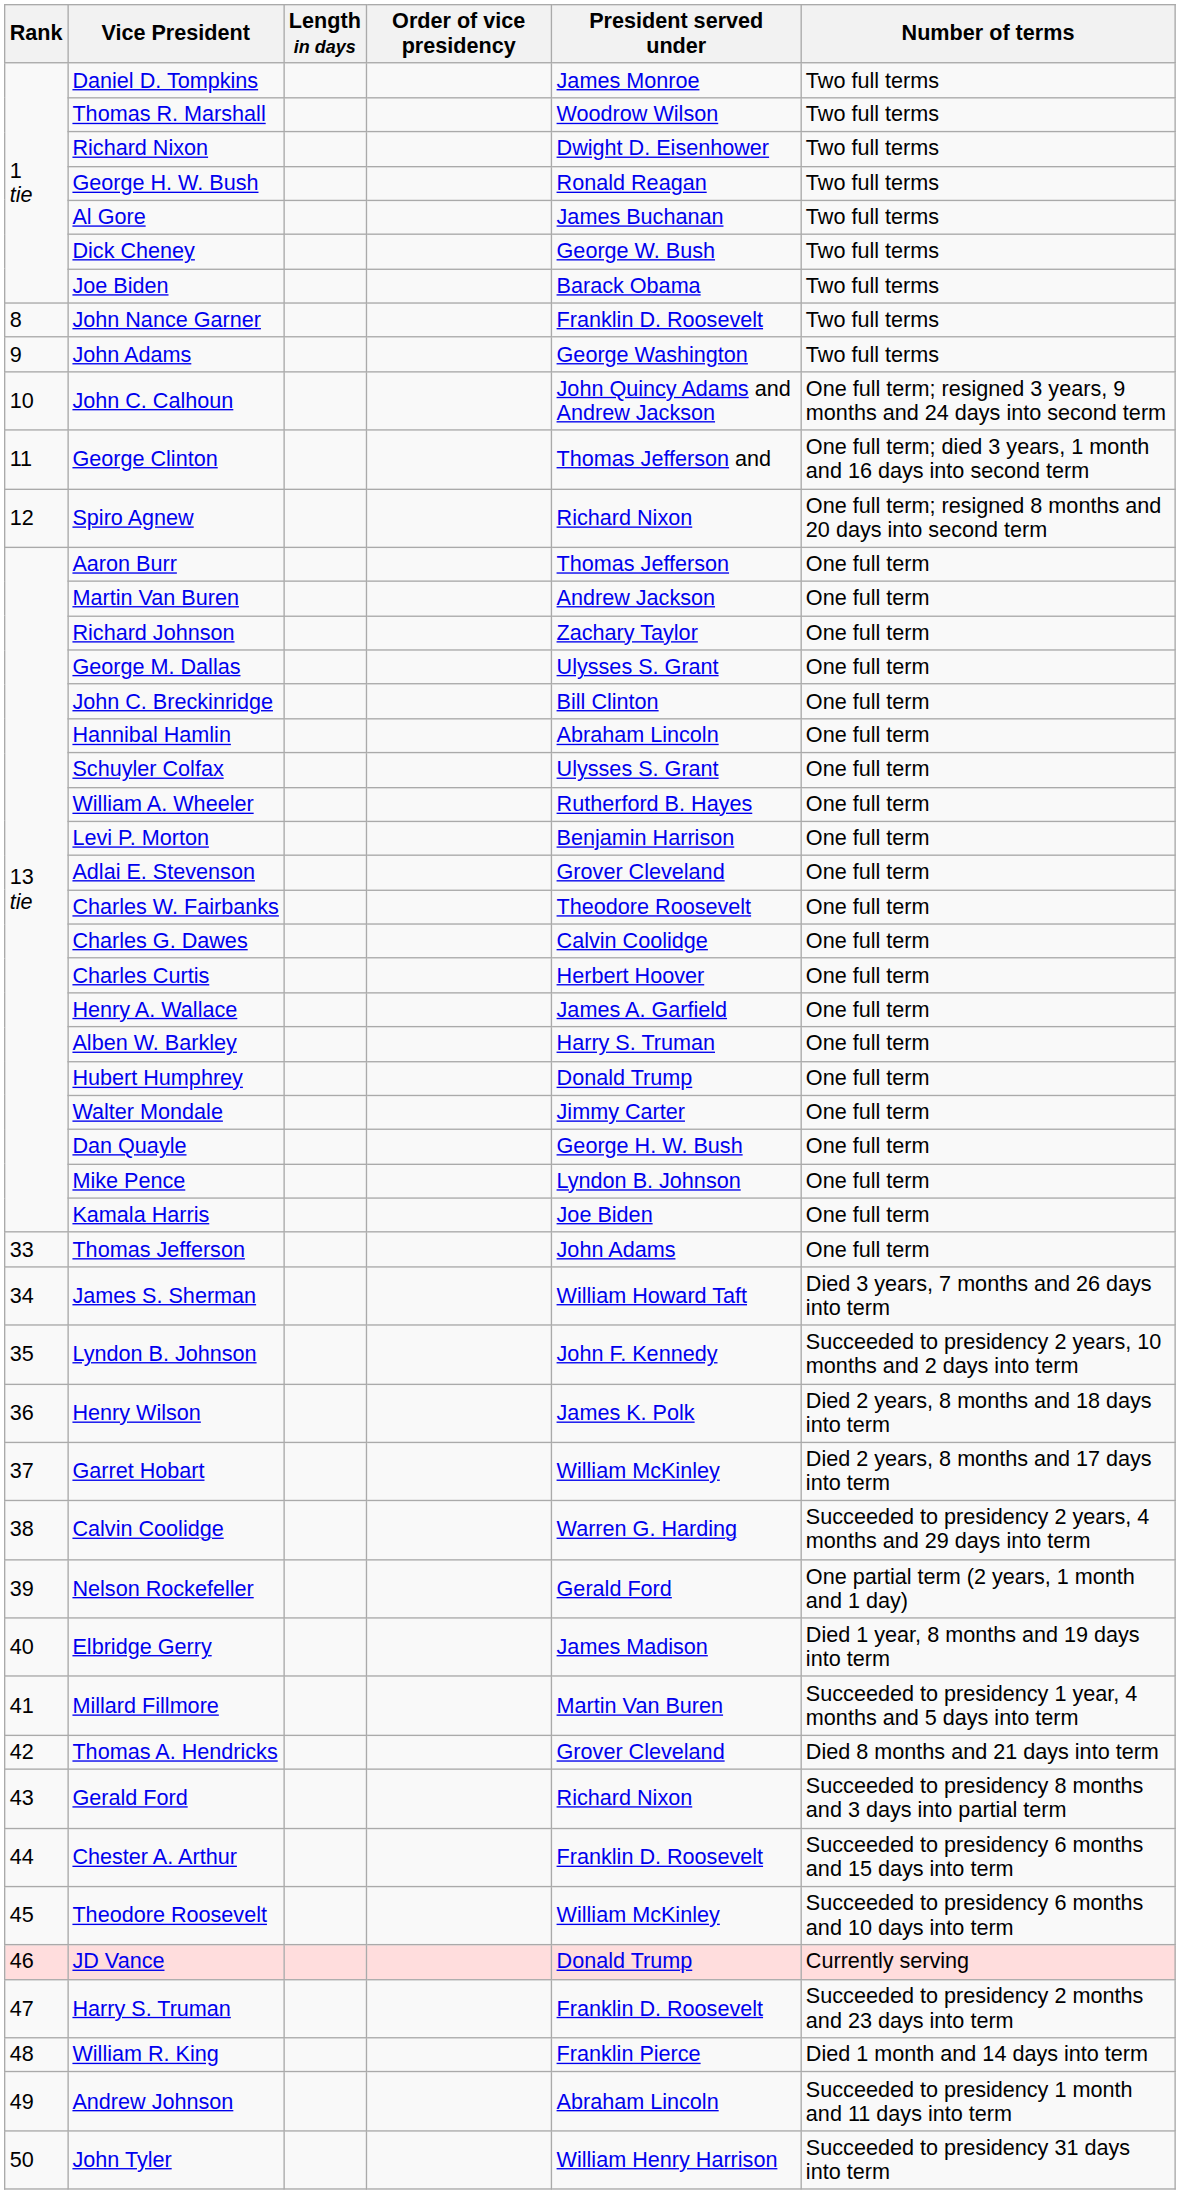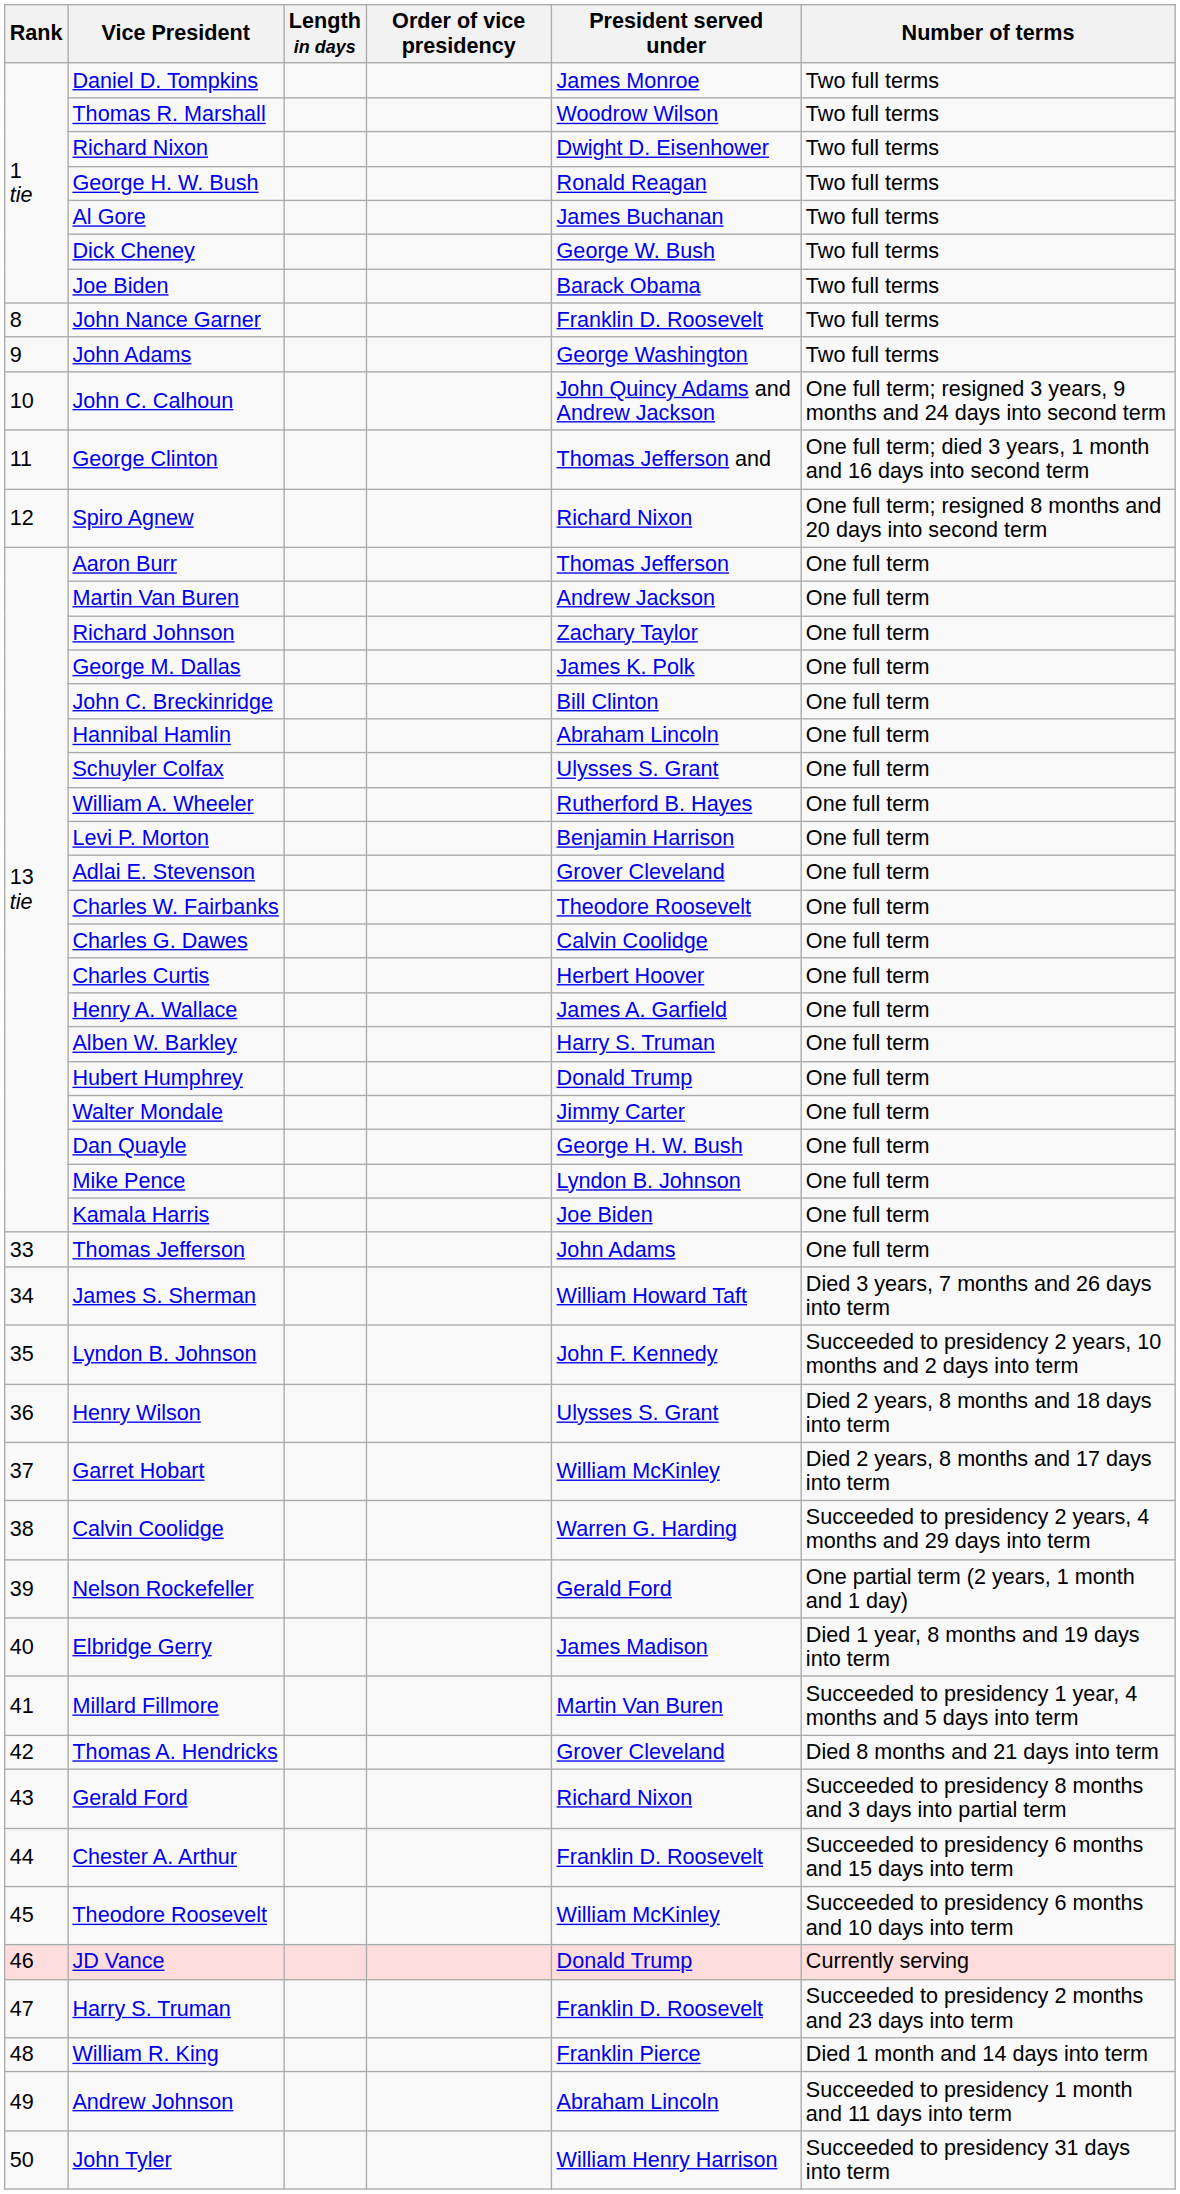George M. Dallas | President served under: Ulysses S. Grant -> James K. Polk
Henry Wilson | President served under: James K. Polk -> Ulysses S. Grant
